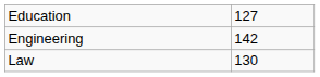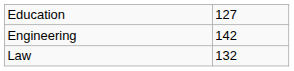Law | column 2: 130 -> 132
